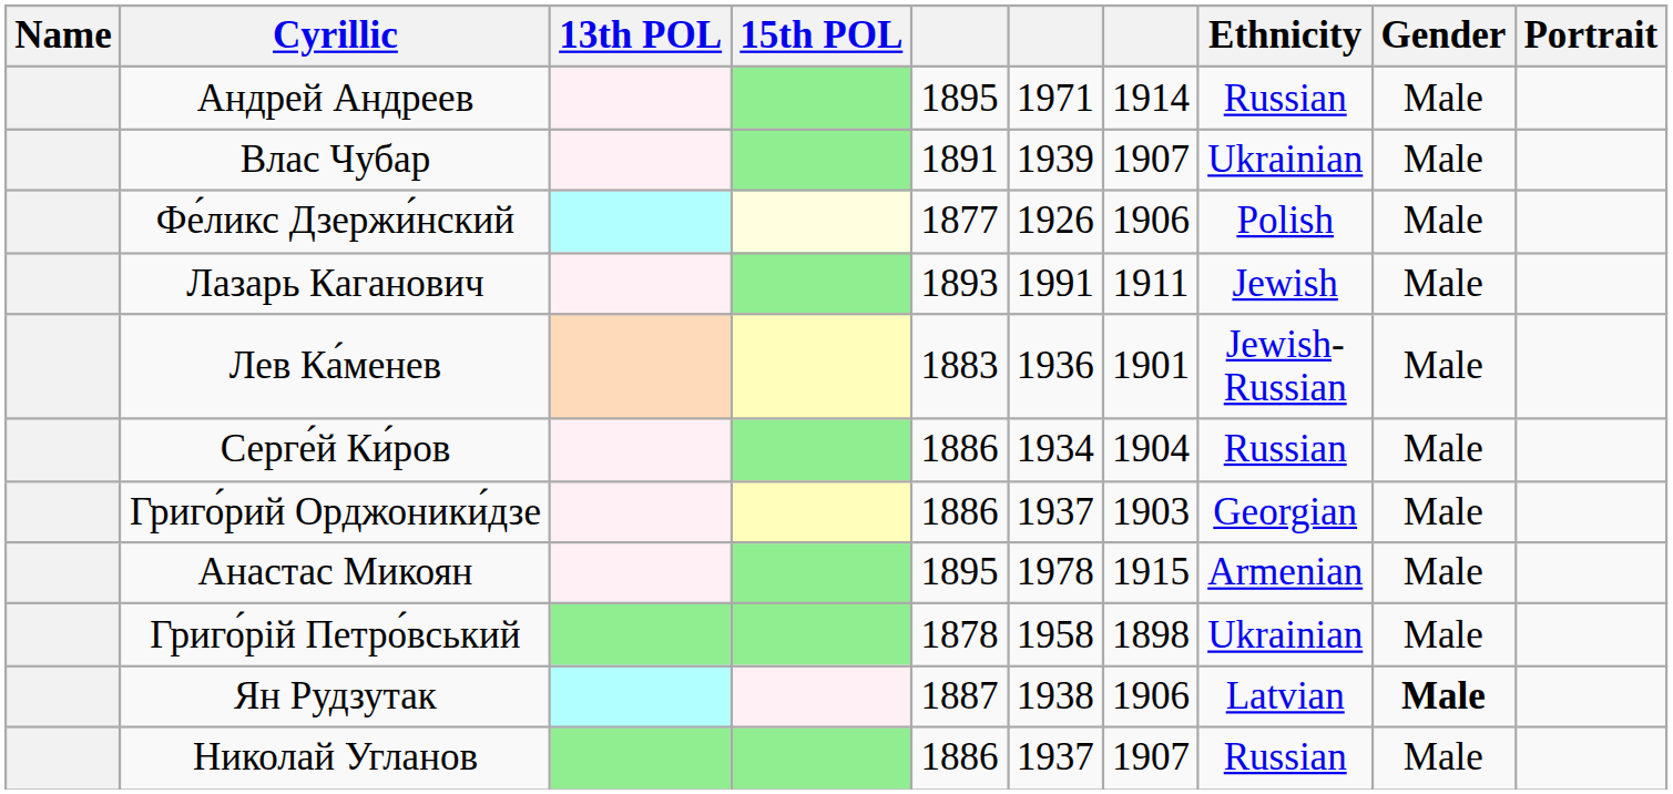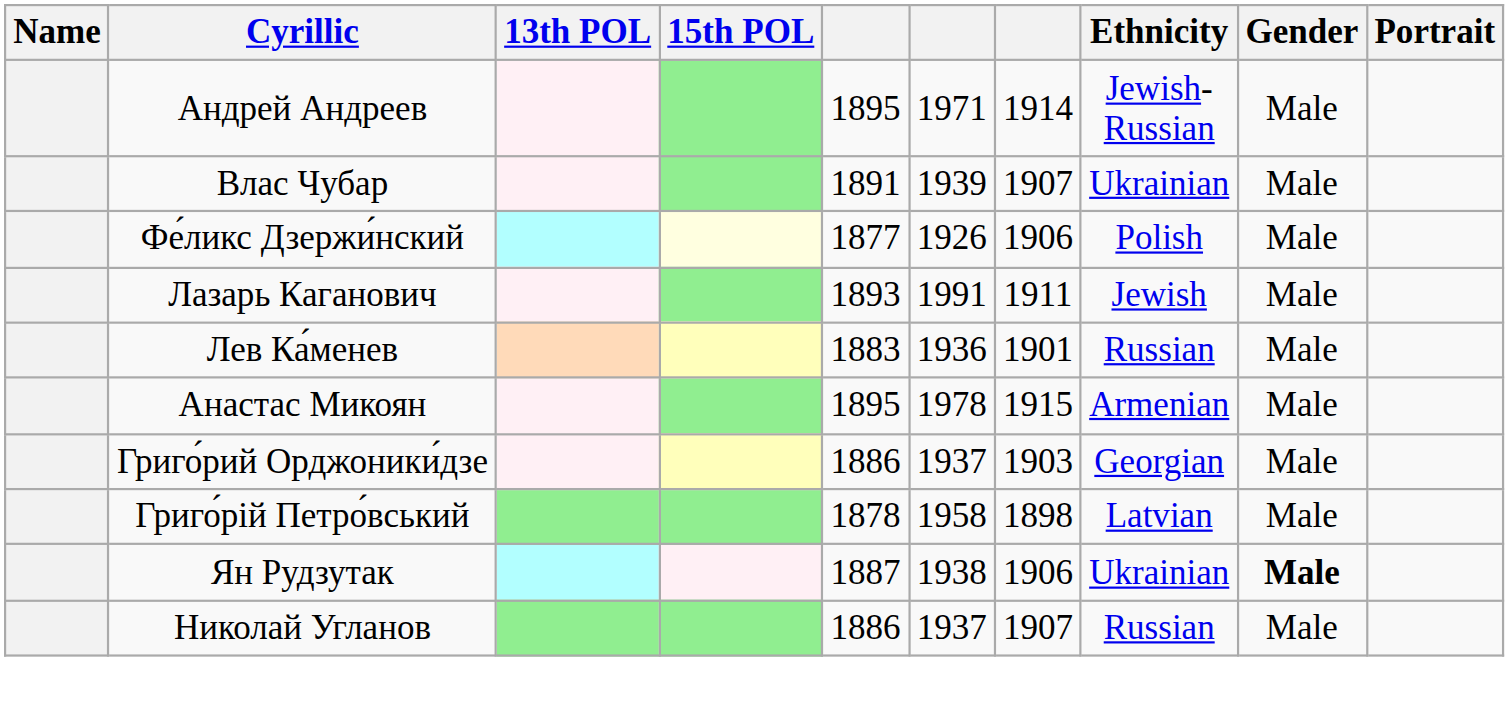Андрей Андреев | Ethnicity: Russian -> Jewish- Russian
Лев Ка́менев | Ethnicity: Jewish- Russian -> Russian
- row: Серге́й Ки́ров | 1886 | 1934 | 1904 | Russian | Male
rows swapped: Анастас Микоян <-> Григо́рий Орджоники́дзе
Григо́рій Петро́вський | Ethnicity: Ukrainian -> Latvian
Ян Рудзутак | Ethnicity: Latvian -> Ukrainian
